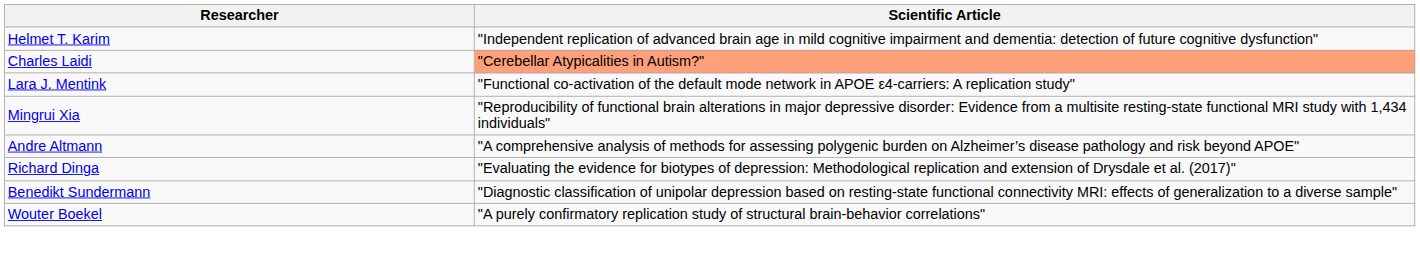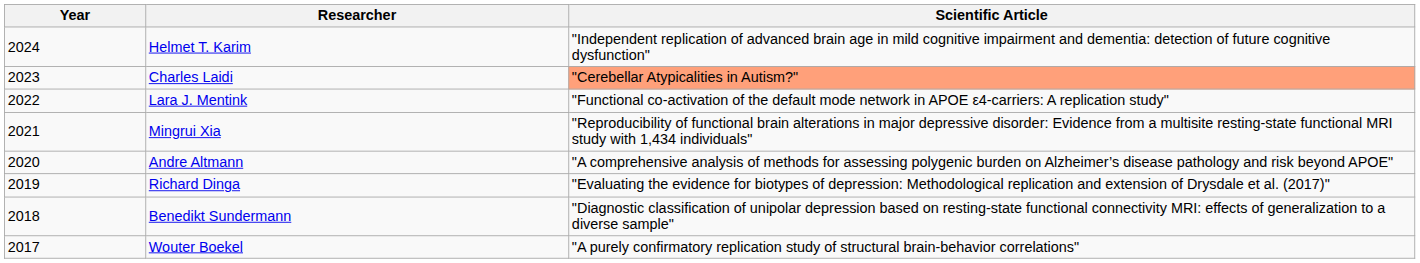+ column: Year | 2024 | 2023 | 2022 | 2021 | 2020 | 2019 | 2018 | 2017
